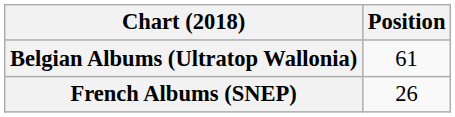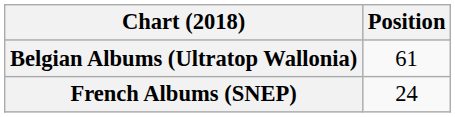French Albums (SNEP) | Position: 26 -> 24
